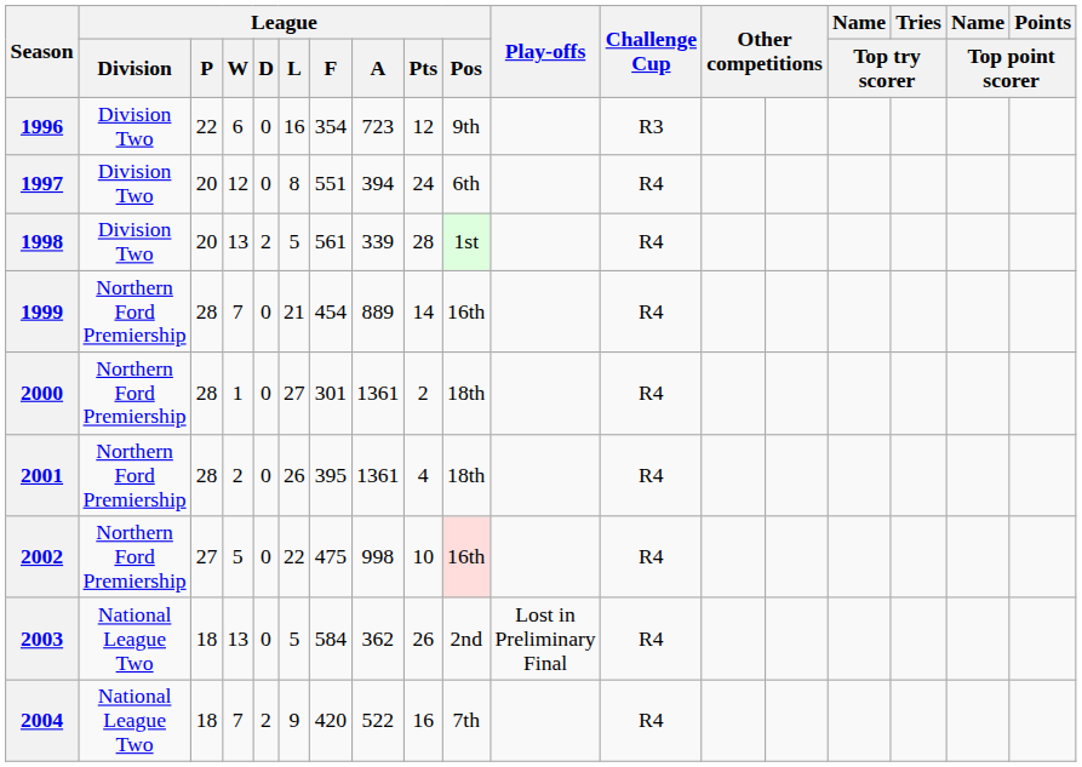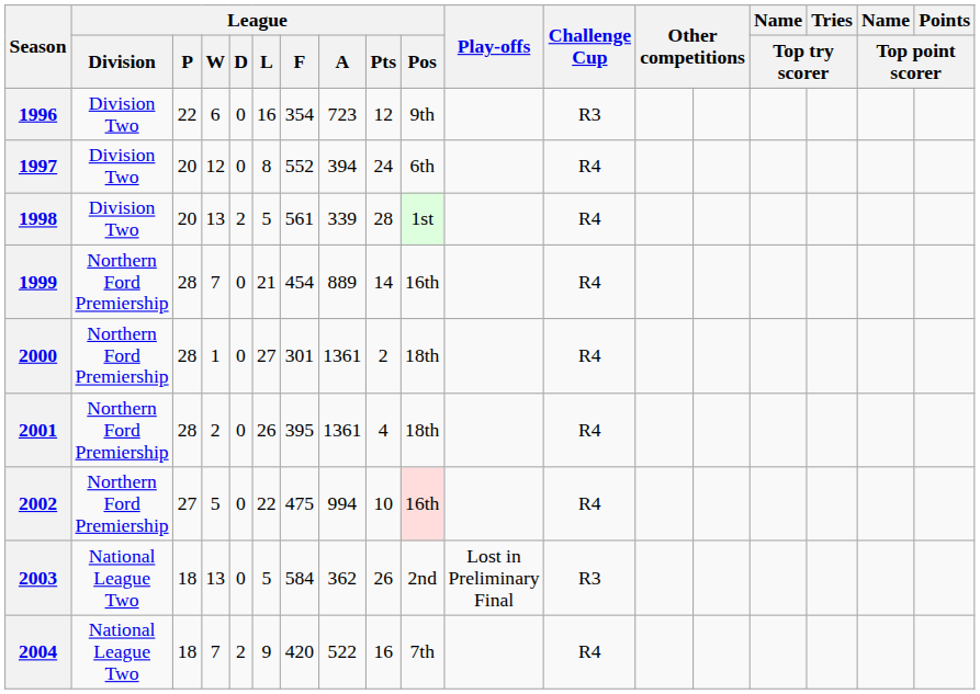1997 | League / F: 551 -> 552
2002 | League / A: 998 -> 994
2003 | Challenge Cup: R4 -> R3
